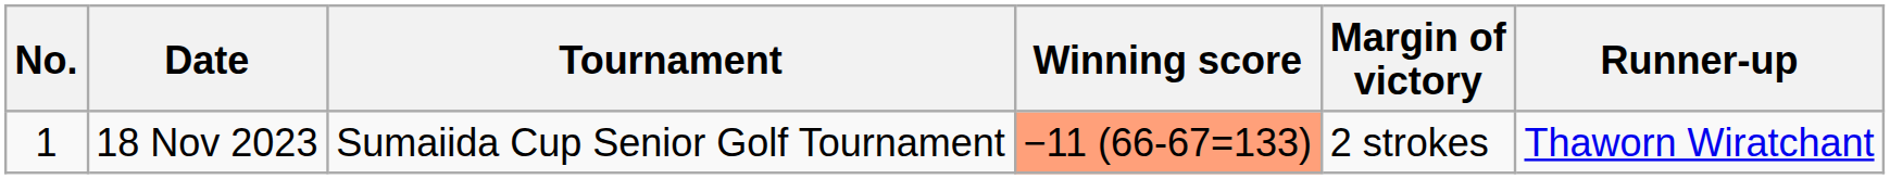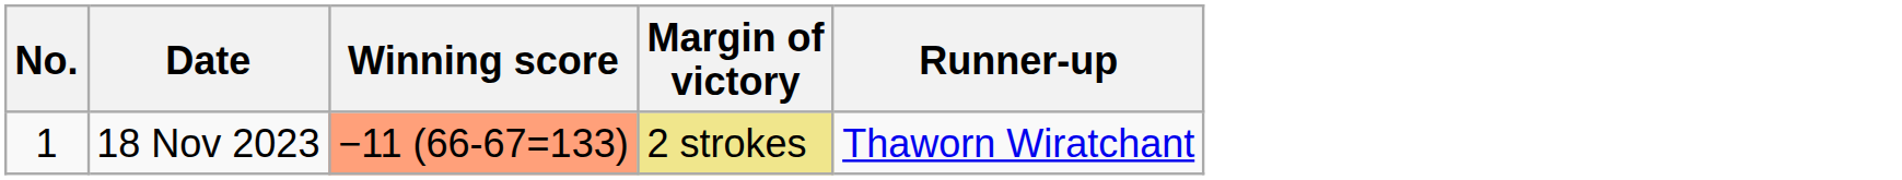- column: Tournament | Sumaiida Cup Senior Golf Tournament
18 Nov 2023 | Margin of victory: no background -> khaki background
